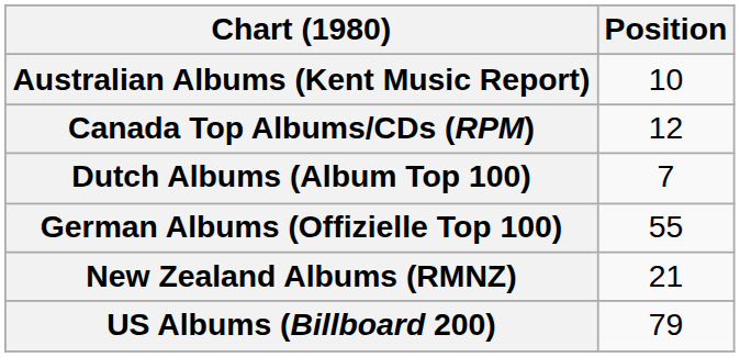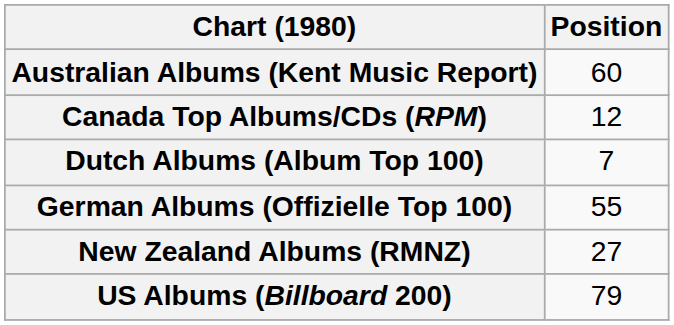Australian Albums (Kent Music Report) | Position: 10 -> 60
New Zealand Albums (RMNZ) | Position: 21 -> 27
